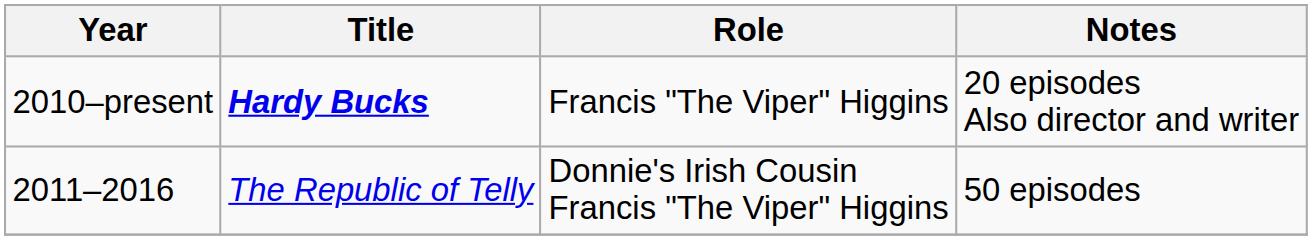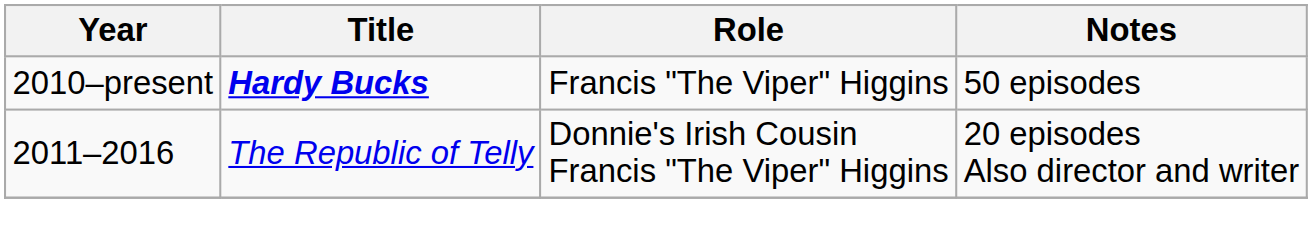2010–present | Notes: 20 episodes Also director and writer -> 50 episodes
2011–2016 | Notes: 50 episodes -> 20 episodes Also director and writer
